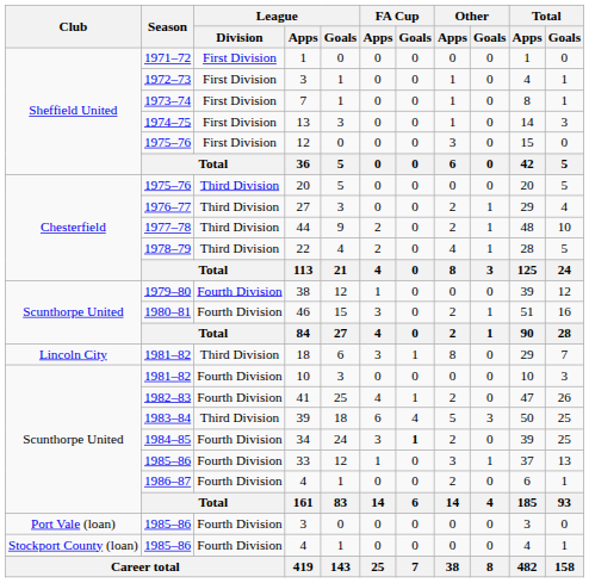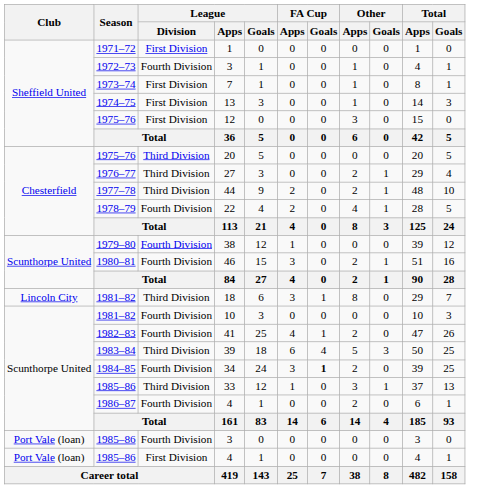1972–73 / 3 | League / Division: First Division -> Fourth Division
22 | League / Division: Third Division -> Fourth Division
33 | League / Division: Fourth Division -> Third Division
1985–86 / 4 | Club: Stockport County (loan) -> Port Vale (loan)
1985–86 / 4 | League / Division: Fourth Division -> First Division
